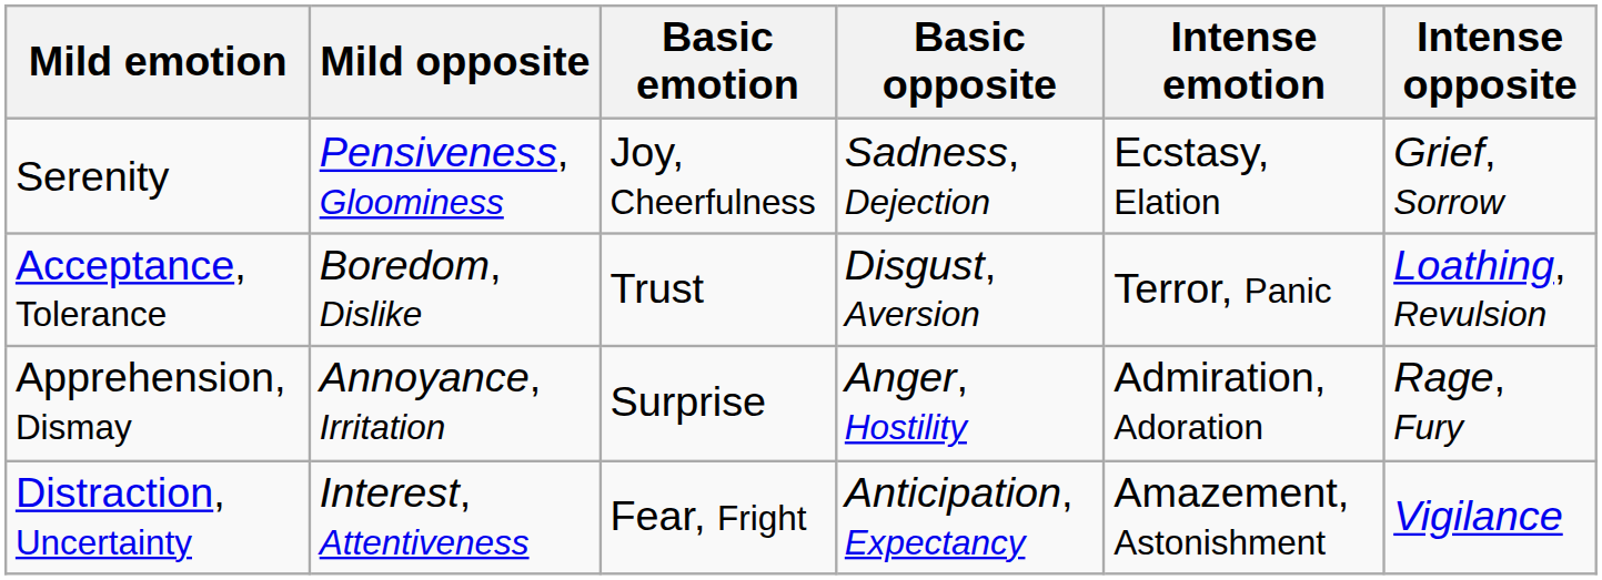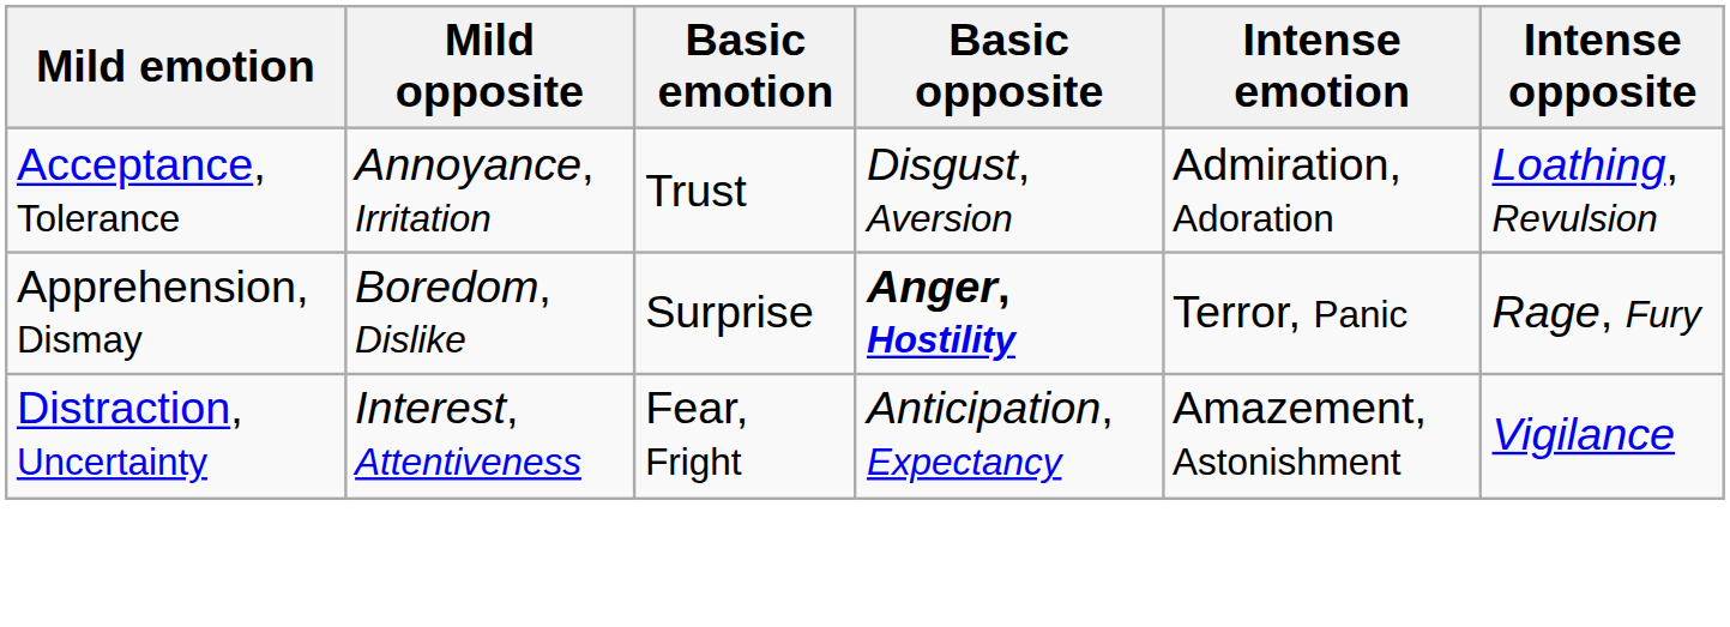- row: Serenity | Pensiveness, Gloominess | Joy, Cheerfulness | Sadness, Dejection | Ecstasy, Elation | Grief, Sorrow
Acceptance, Tolerance | Mild opposite: Boredom, Dislike -> Annoyance, Irritation
Acceptance, Tolerance | Intense emotion: Terror, Panic -> Admiration, Adoration
Apprehension, Dismay | Mild opposite: Annoyance, Irritation -> Boredom, Dislike
Apprehension, Dismay | Basic opposite: normal -> bold
Apprehension, Dismay | Intense emotion: Admiration, Adoration -> Terror, Panic
